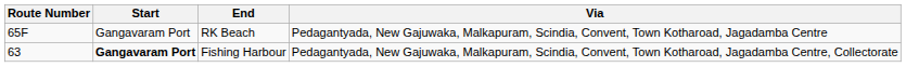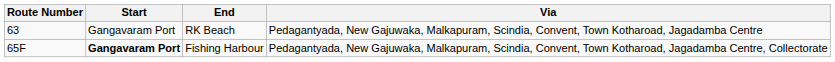RK Beach | Route Number: 65F -> 63
Fishing Harbour | Route Number: 63 -> 65F
